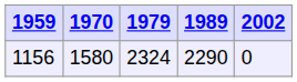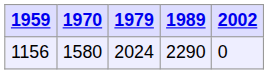1156 | 1979: 2324 -> 2024
